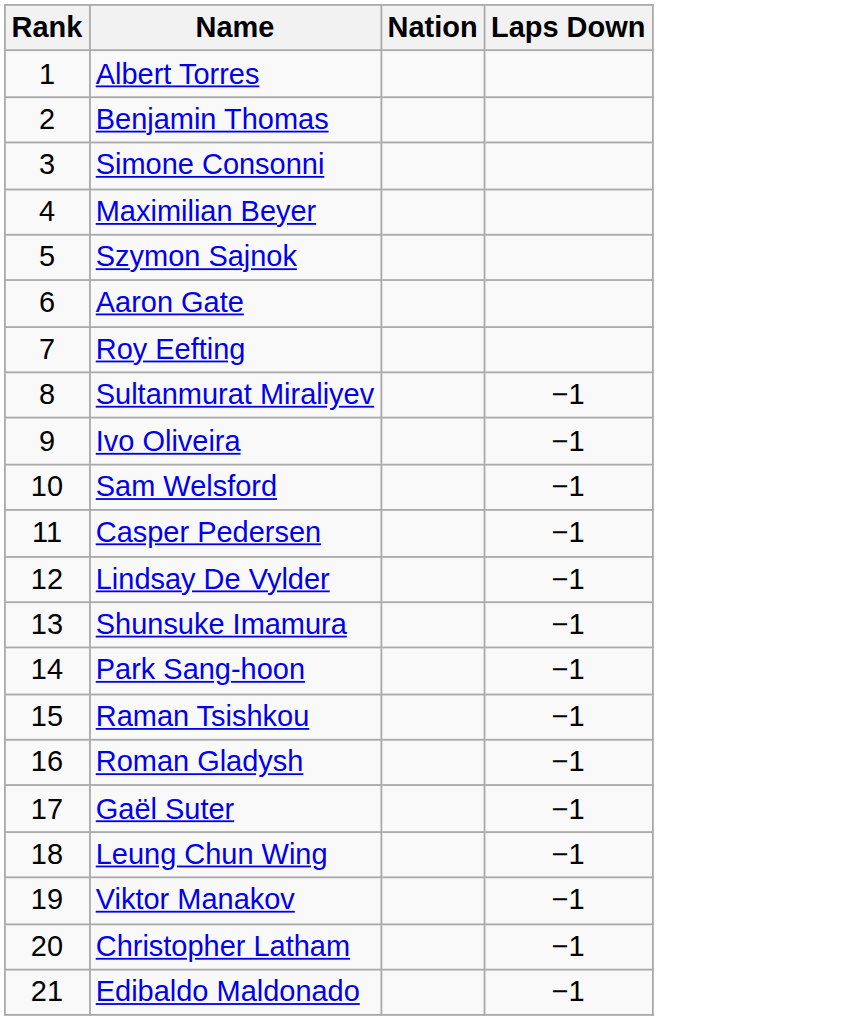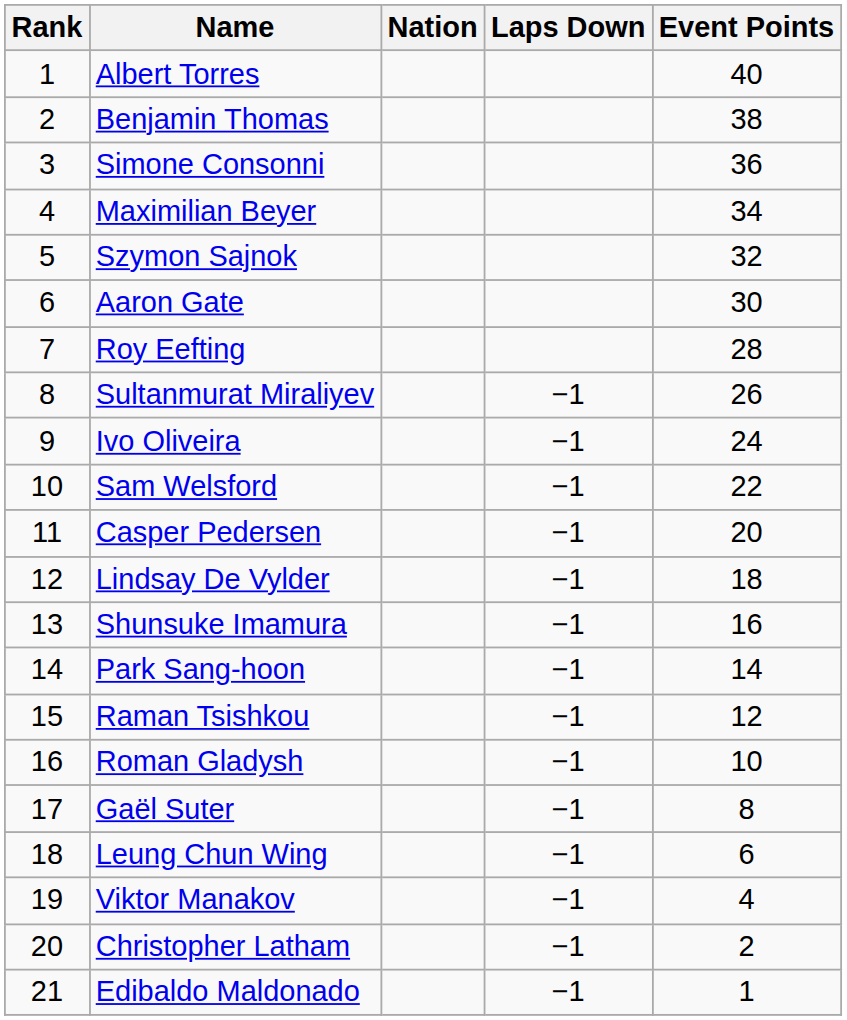+ column: Event Points | 40 | 38 | 36 | 34 | 32 | 30 | 28 | 26 | 24 | 22 | 20 | 18 | 16 | 14 | 12 | 10 | 8 | 6 | 4 | 2 | 1
